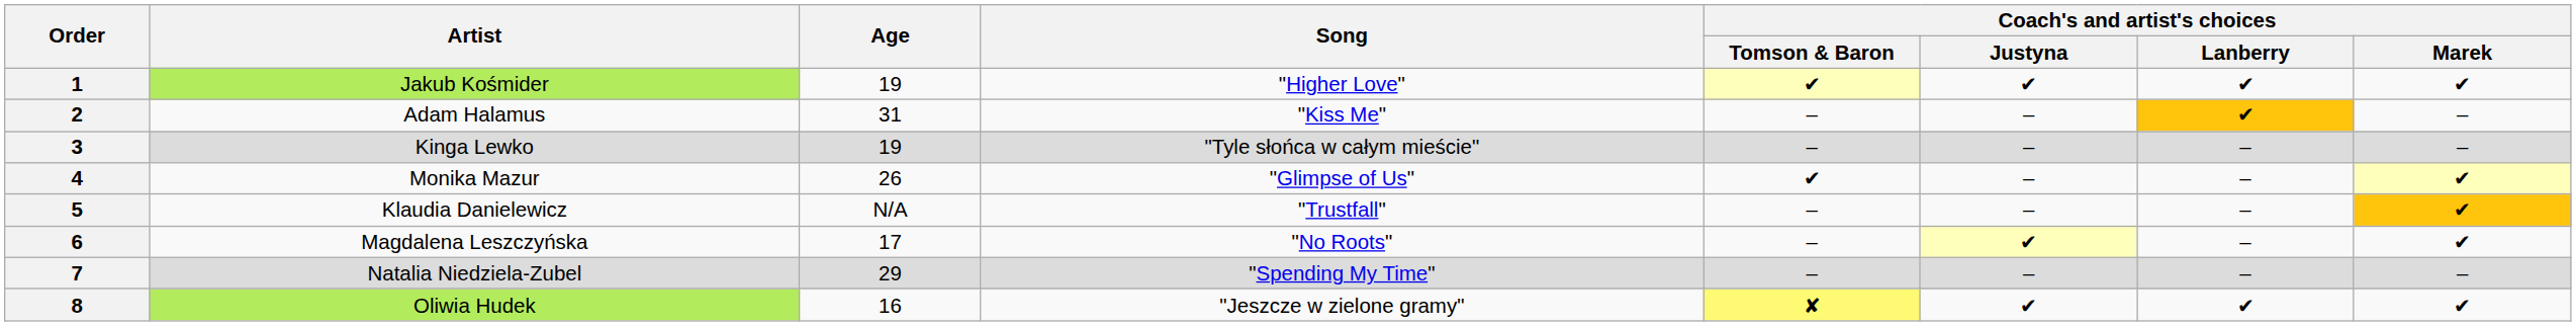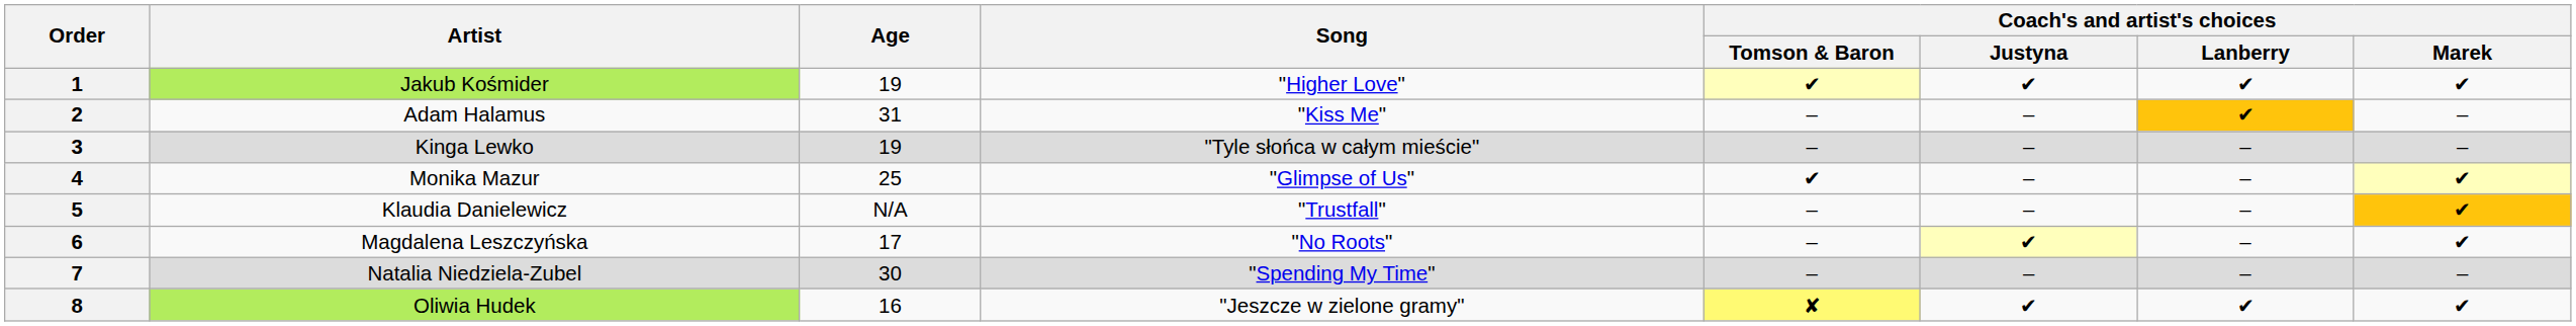4 | Age: 26 -> 25
7 | Age: 29 -> 30
